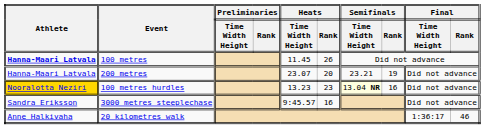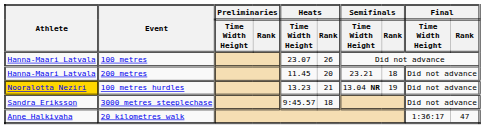100 metres | Athlete: bold -> normal
100 metres | Heats / Time Width Height: 11.45 -> 23.07
200 metres | Heats / Time Width Height: 23.07 -> 11.45
200 metres | Semifinals / Rank: 19 -> 18
100 metres hurdles | Heats / Rank: 23 -> 21
100 metres hurdles | Semifinals / Time Width Height: lightyellow background -> no background
100 metres hurdles | Semifinals / Rank: 16 -> 19
3000 metres steeplechase | Heats / Rank: 16 -> 18
20 kilometres walk | Final / Rank: 46 -> 47
